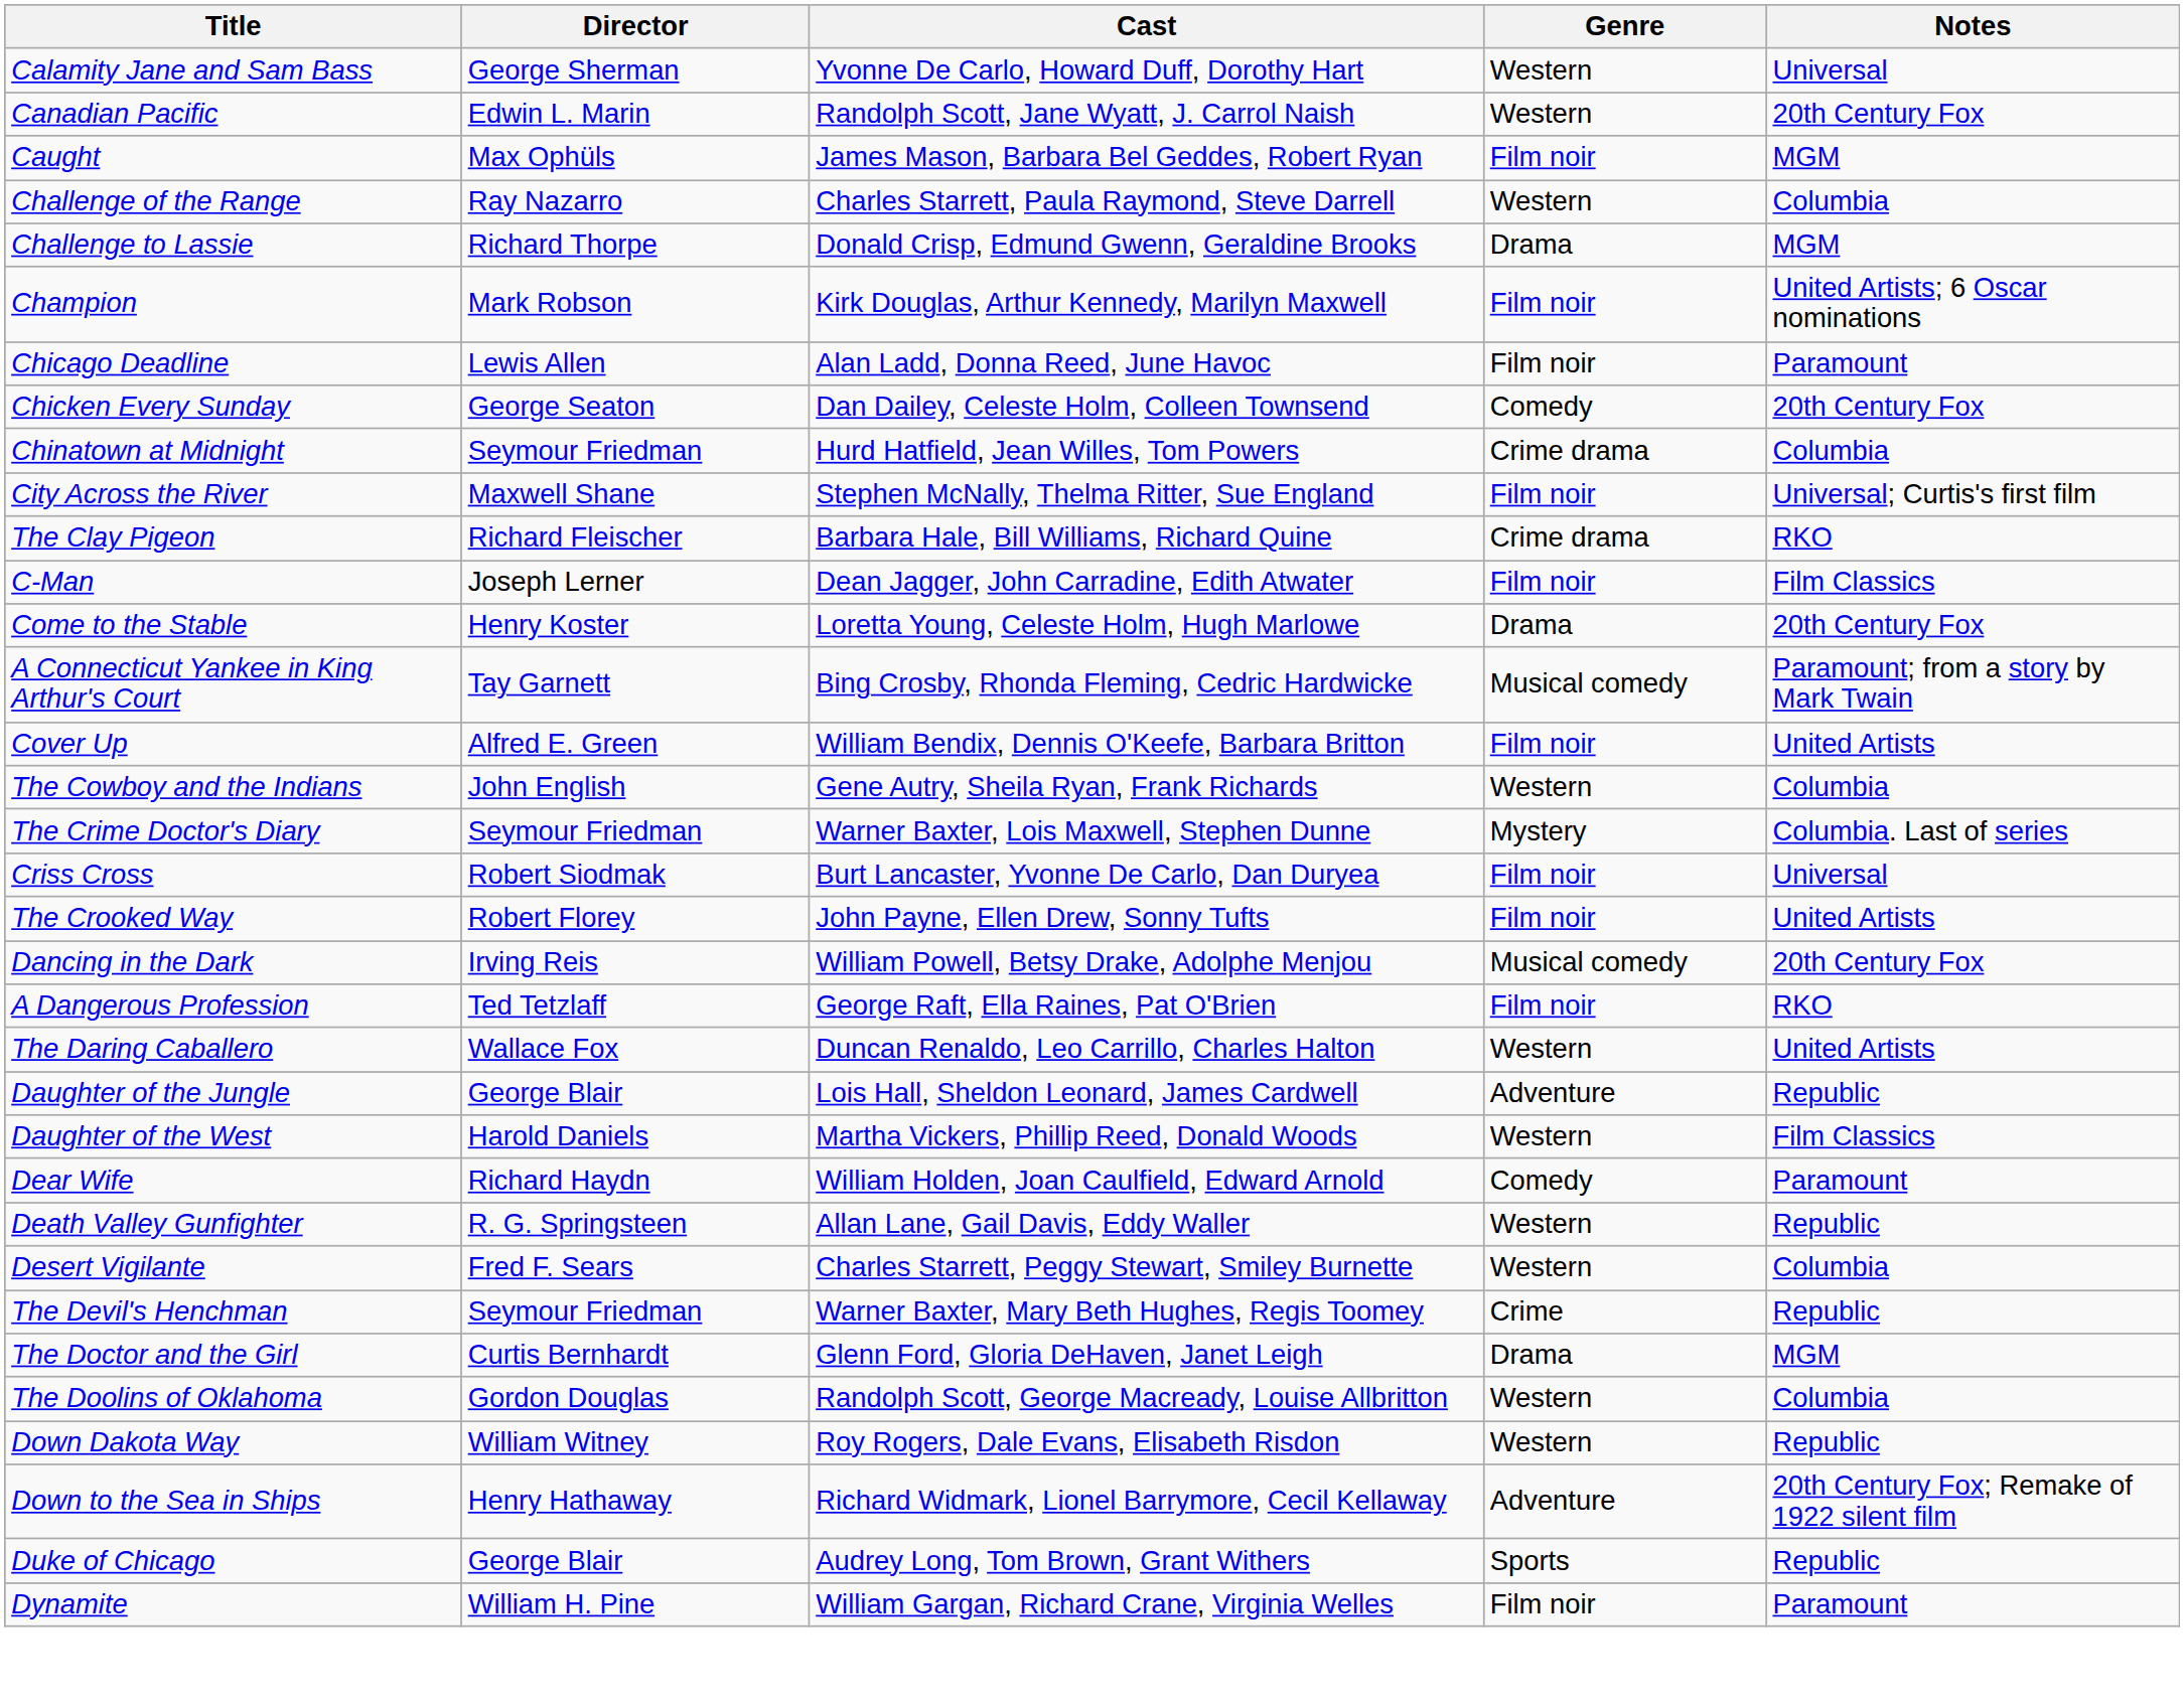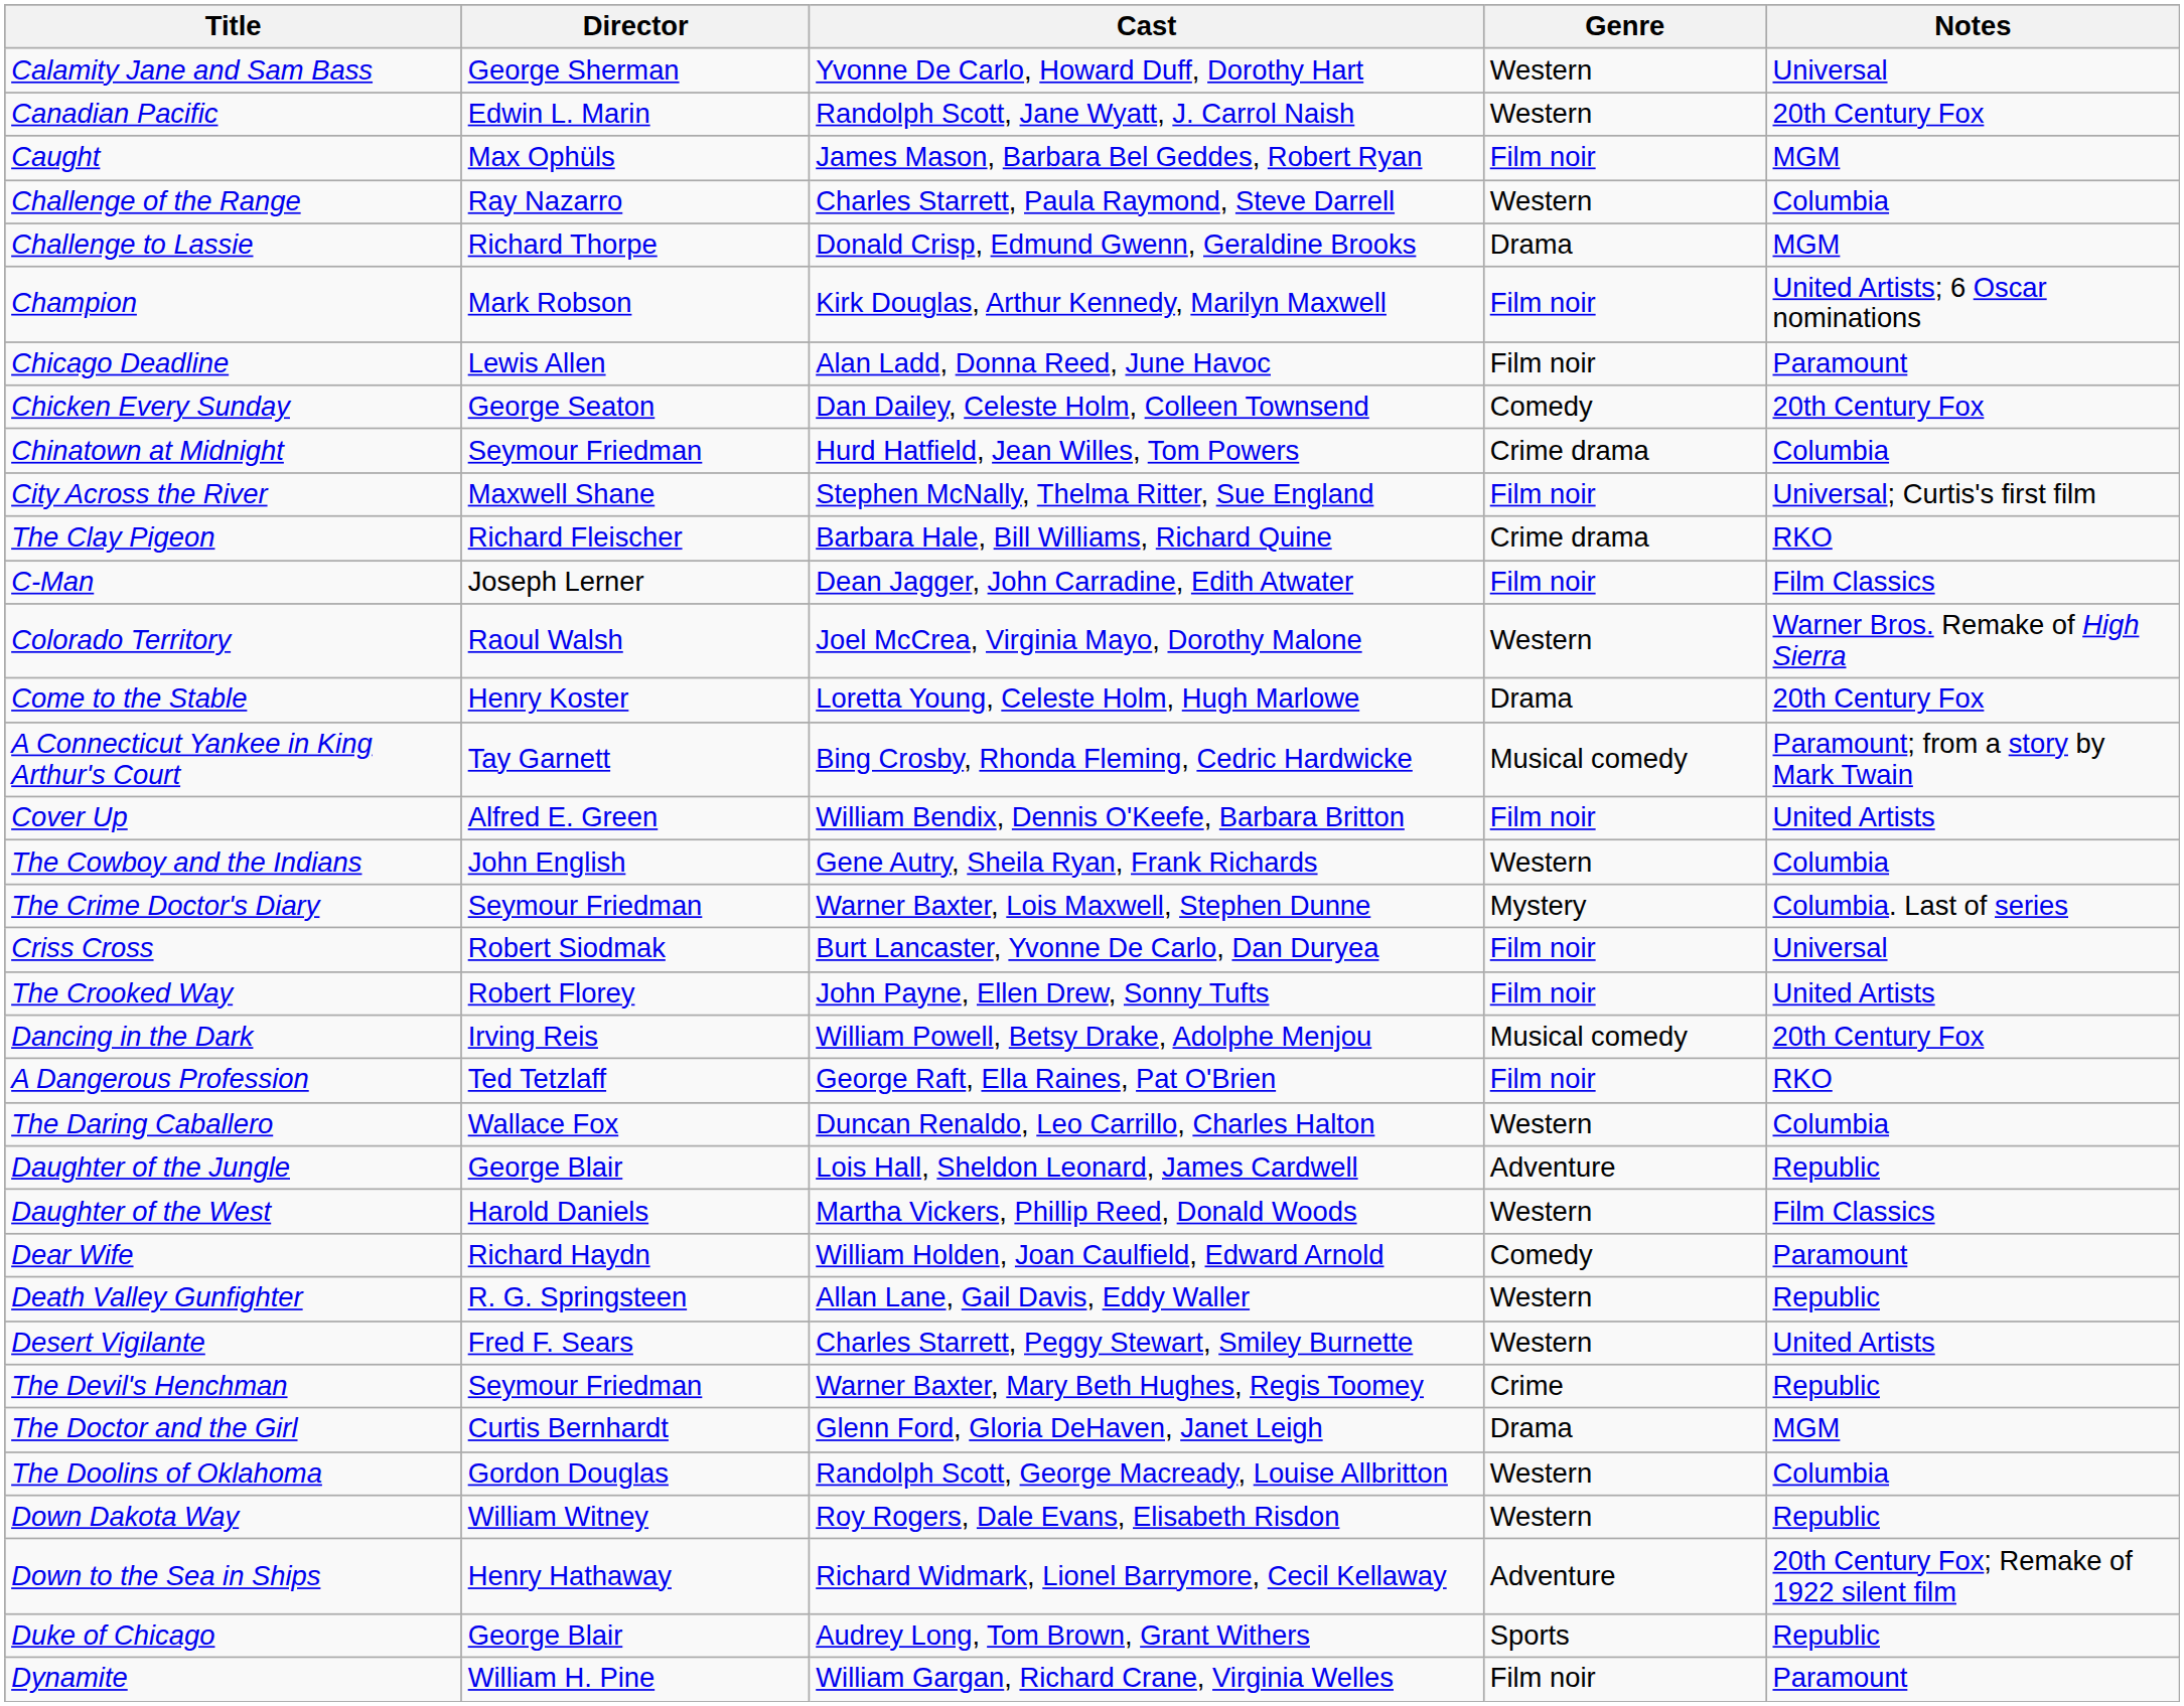+ row: Colorado Territory | Raoul Walsh | Joel McCrea, Virginia Mayo, Dorothy Malone | Western | Warner Bros. Remake of High Sierra
The Daring Caballero | Notes: United Artists -> Columbia
Desert Vigilante | Notes: Columbia -> United Artists
